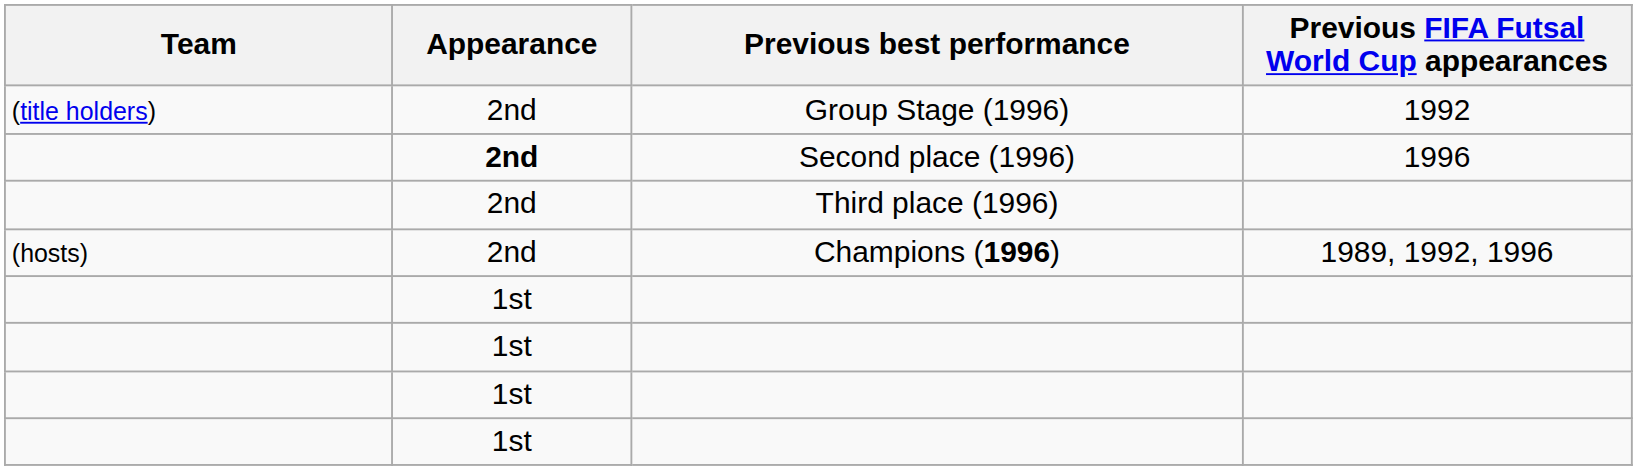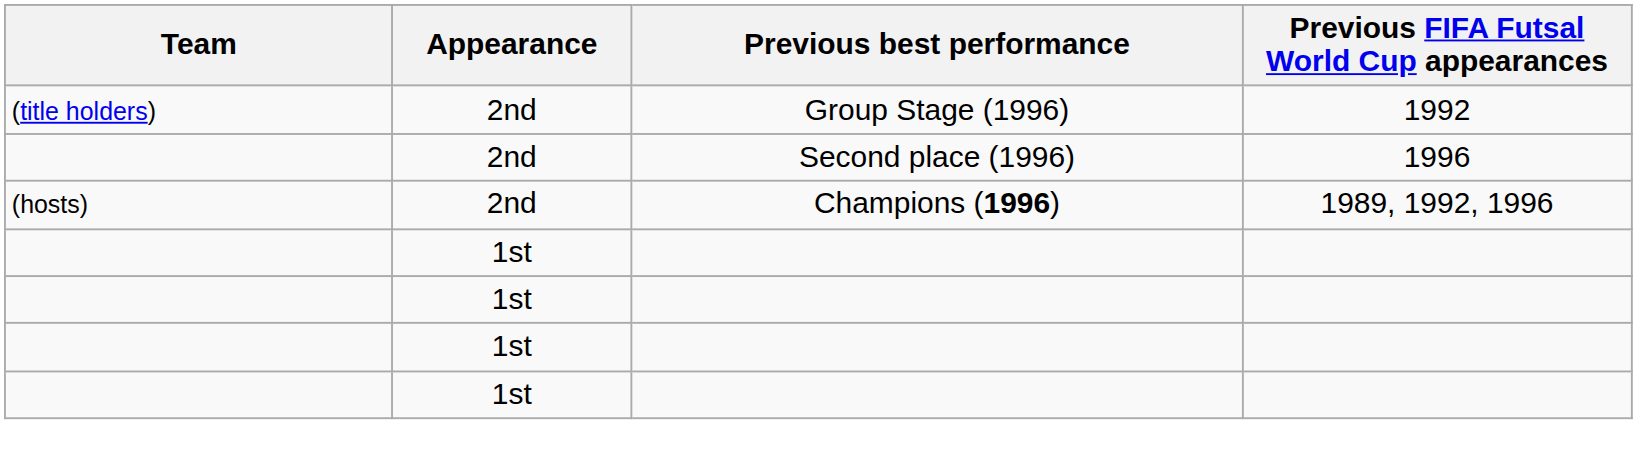Second place (1996) | Appearance: bold -> normal
- row: 2nd | Third place (1996)
